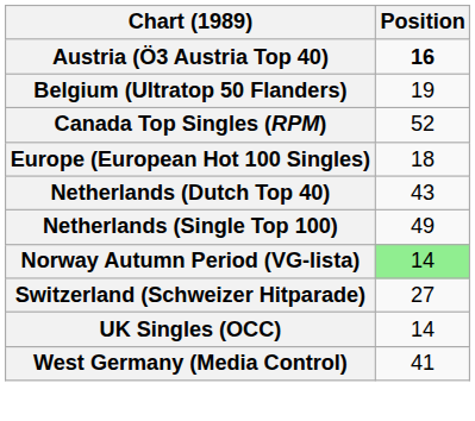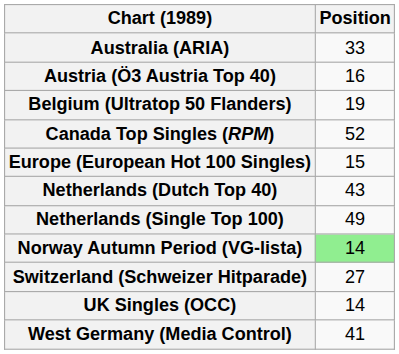+ row: Australia (ARIA) | 33
Austria (Ö3 Austria Top 40) | Position: bold -> normal
Europe (European Hot 100 Singles) | Position: 18 -> 15
